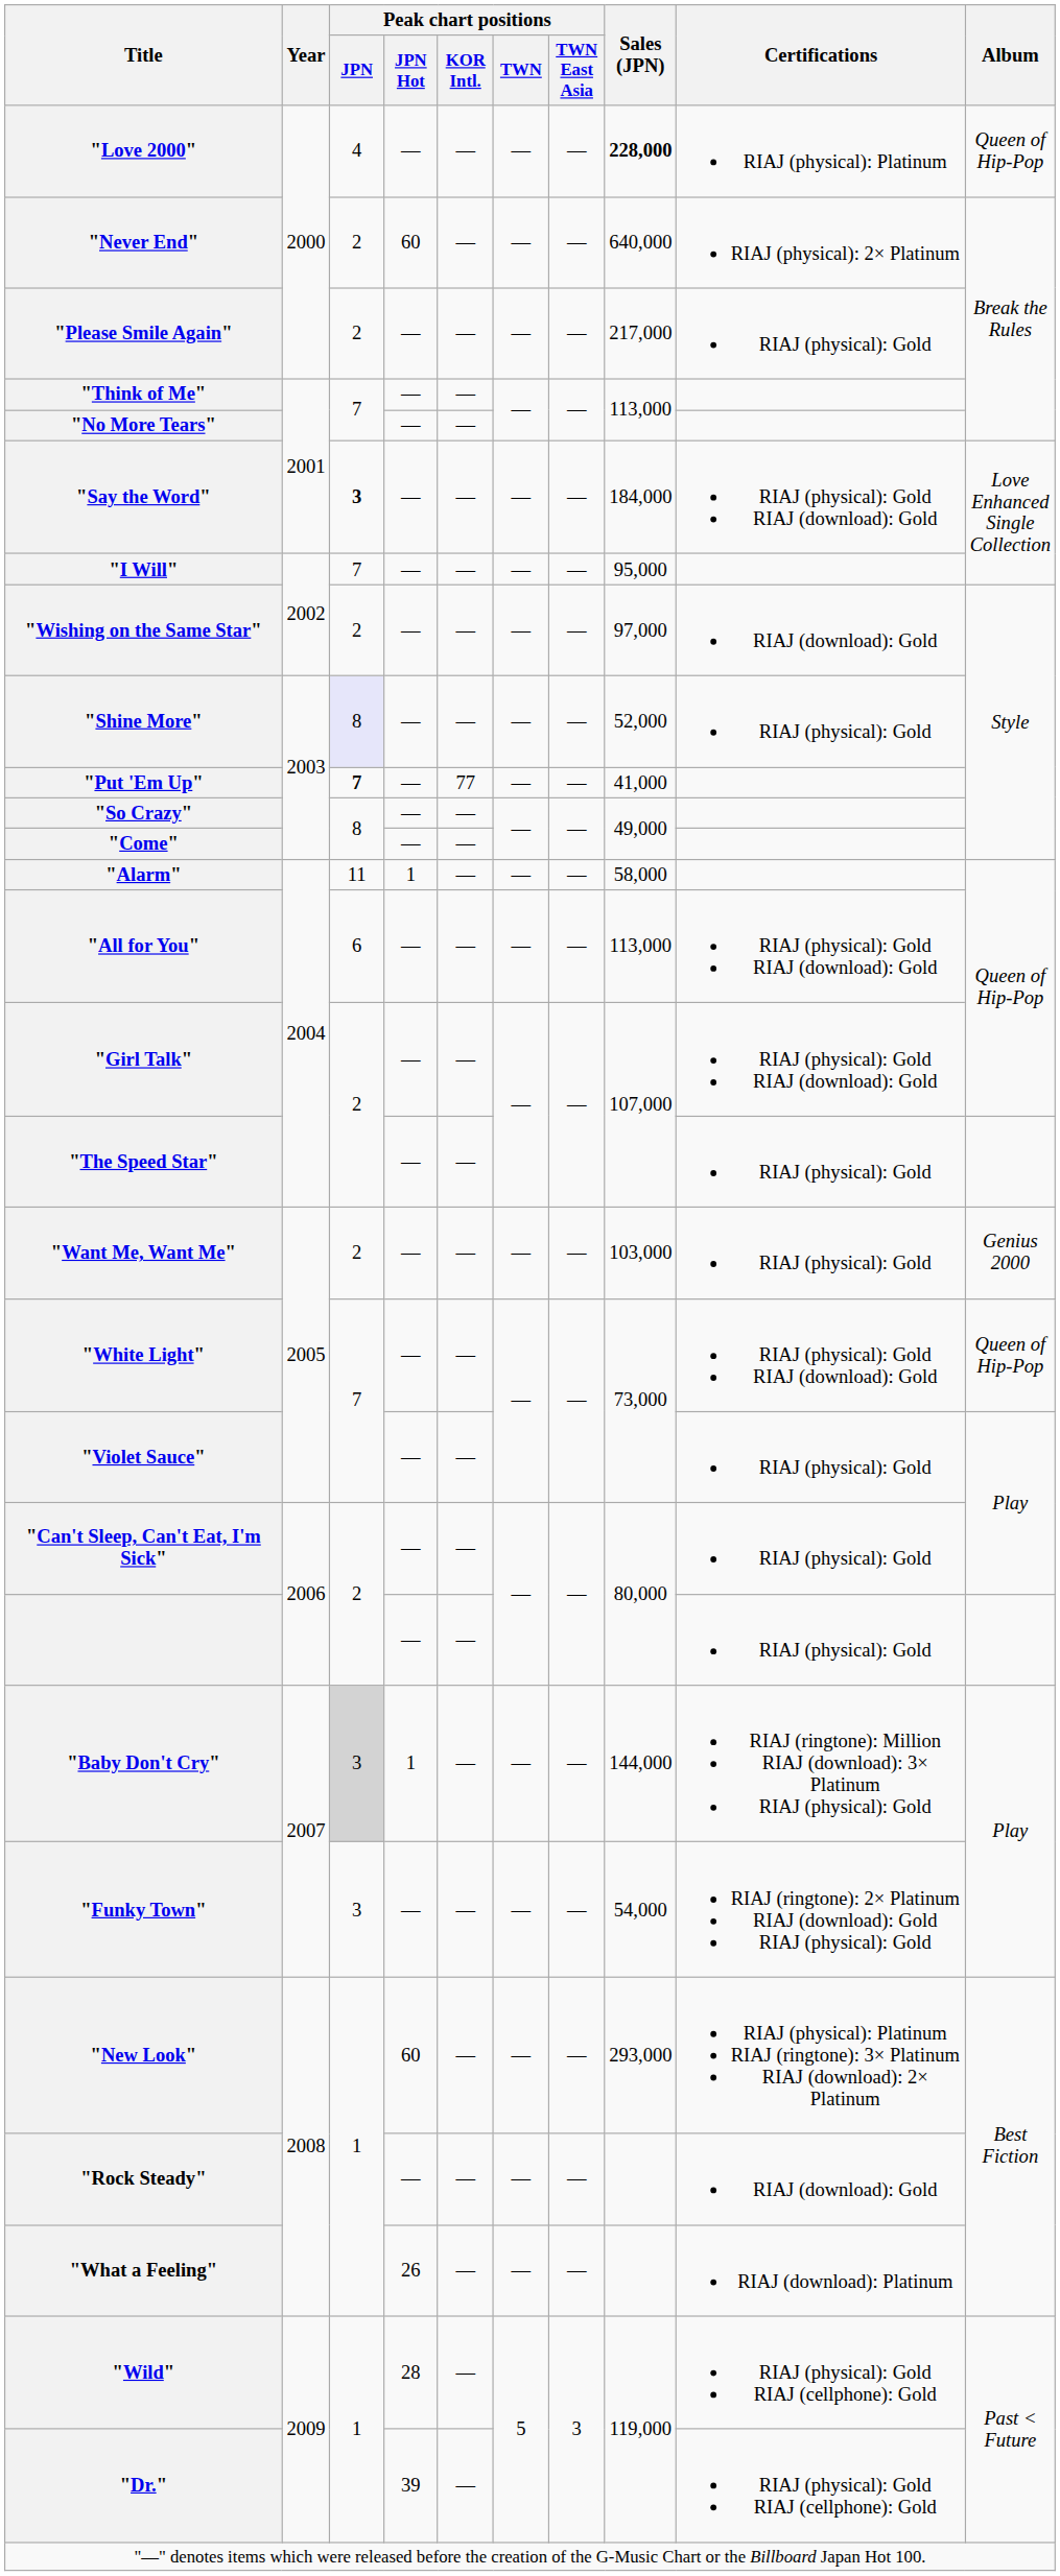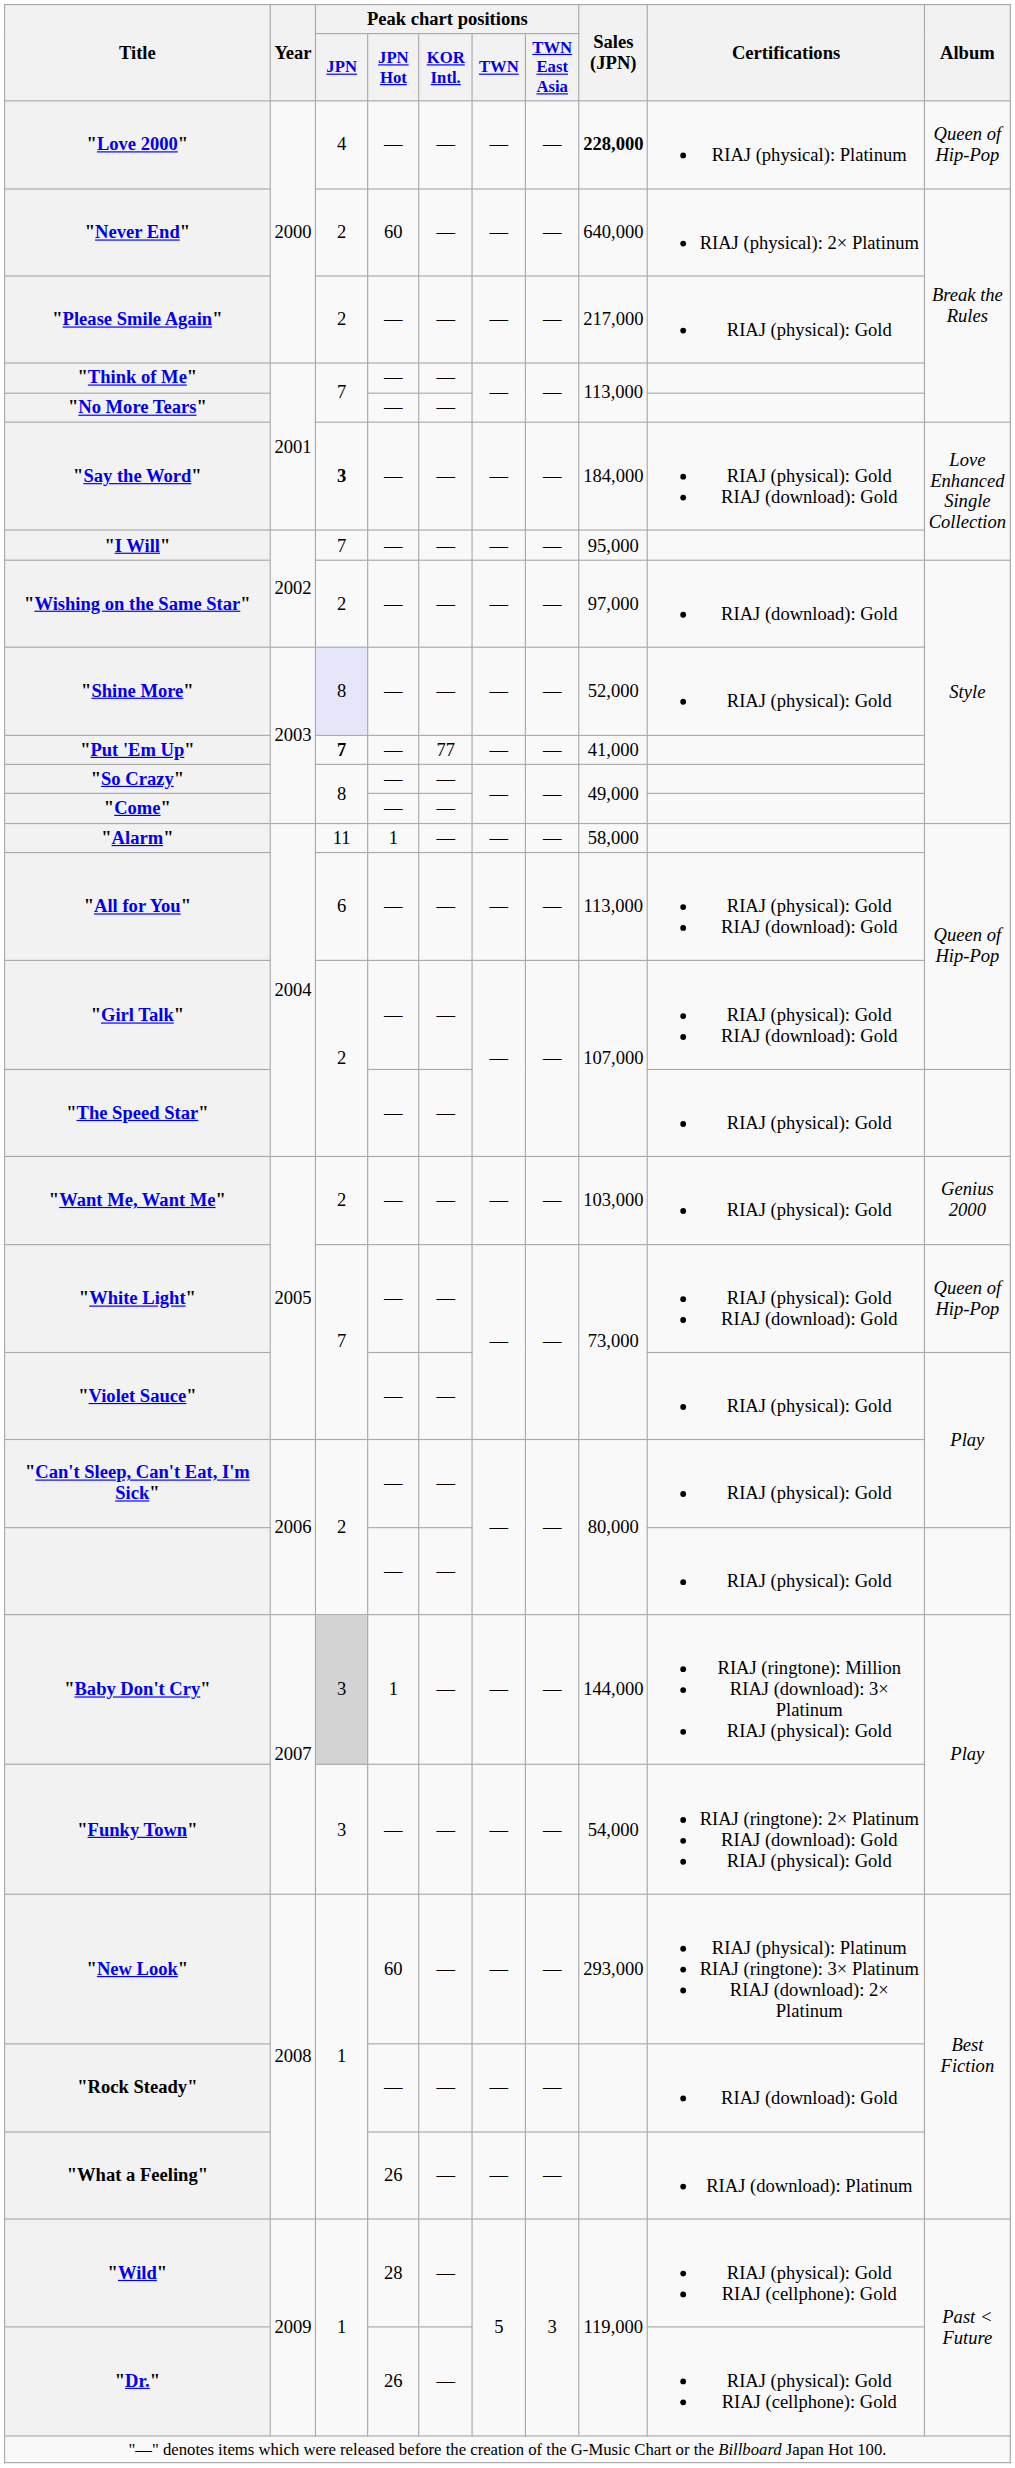"Dr." | Peak chart positions / JPN Hot: 39 -> 26
